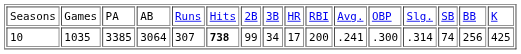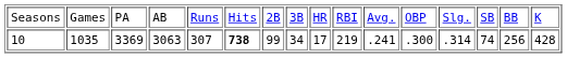10 | column 3: 3385 -> 3369
10 | column 4: 3064 -> 3063
10 | column 10: 200 -> 219
10 | column 16: 425 -> 428
